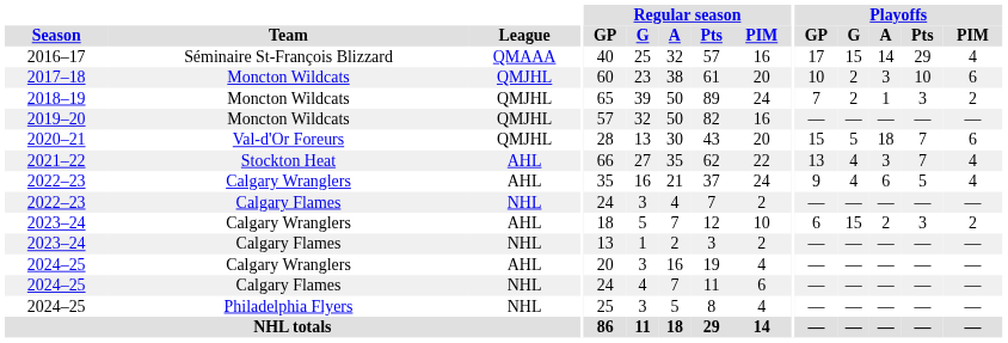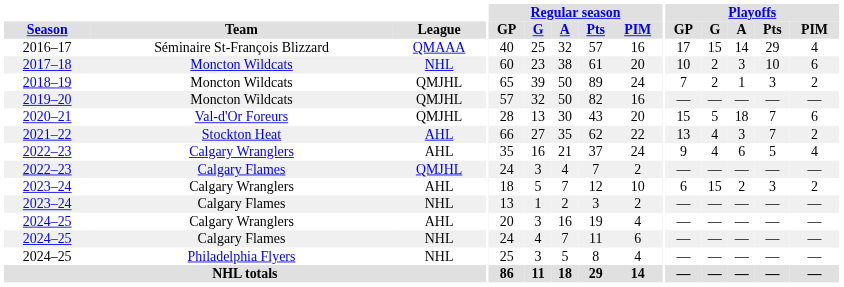2017–18 | League: QMJHL -> NHL
2021–22 | Playoffs / PIM: 4 -> 2
2022–23 / Calgary Flames | League: NHL -> QMJHL
